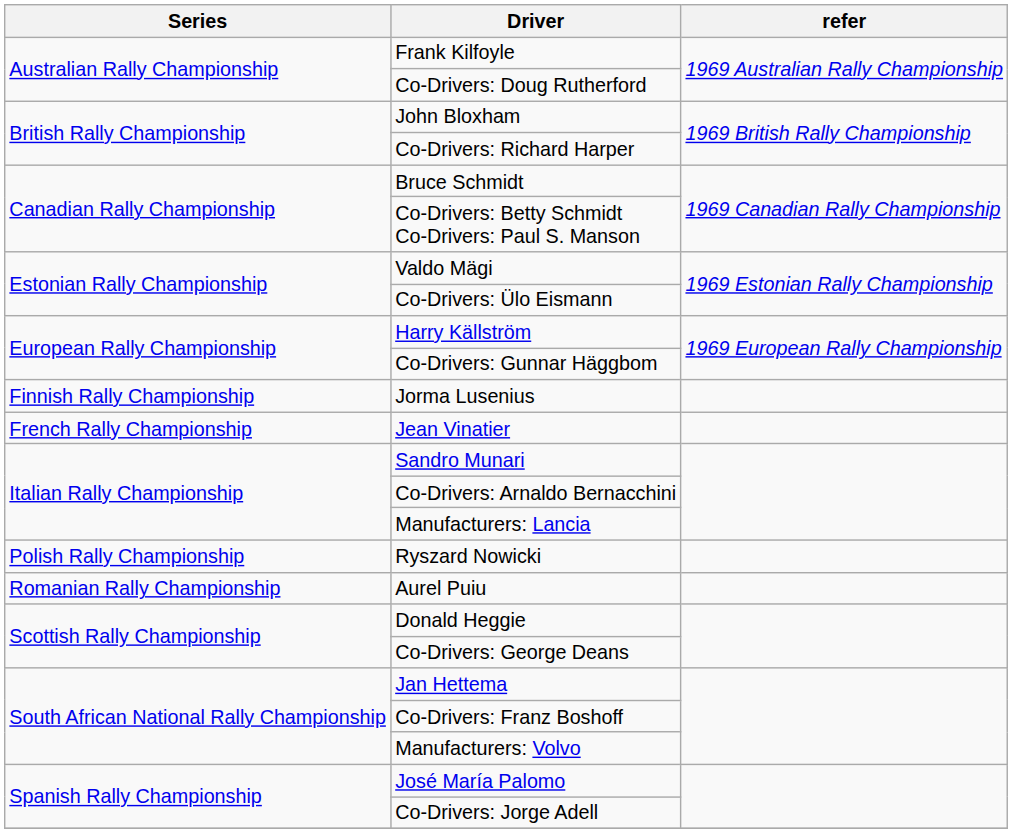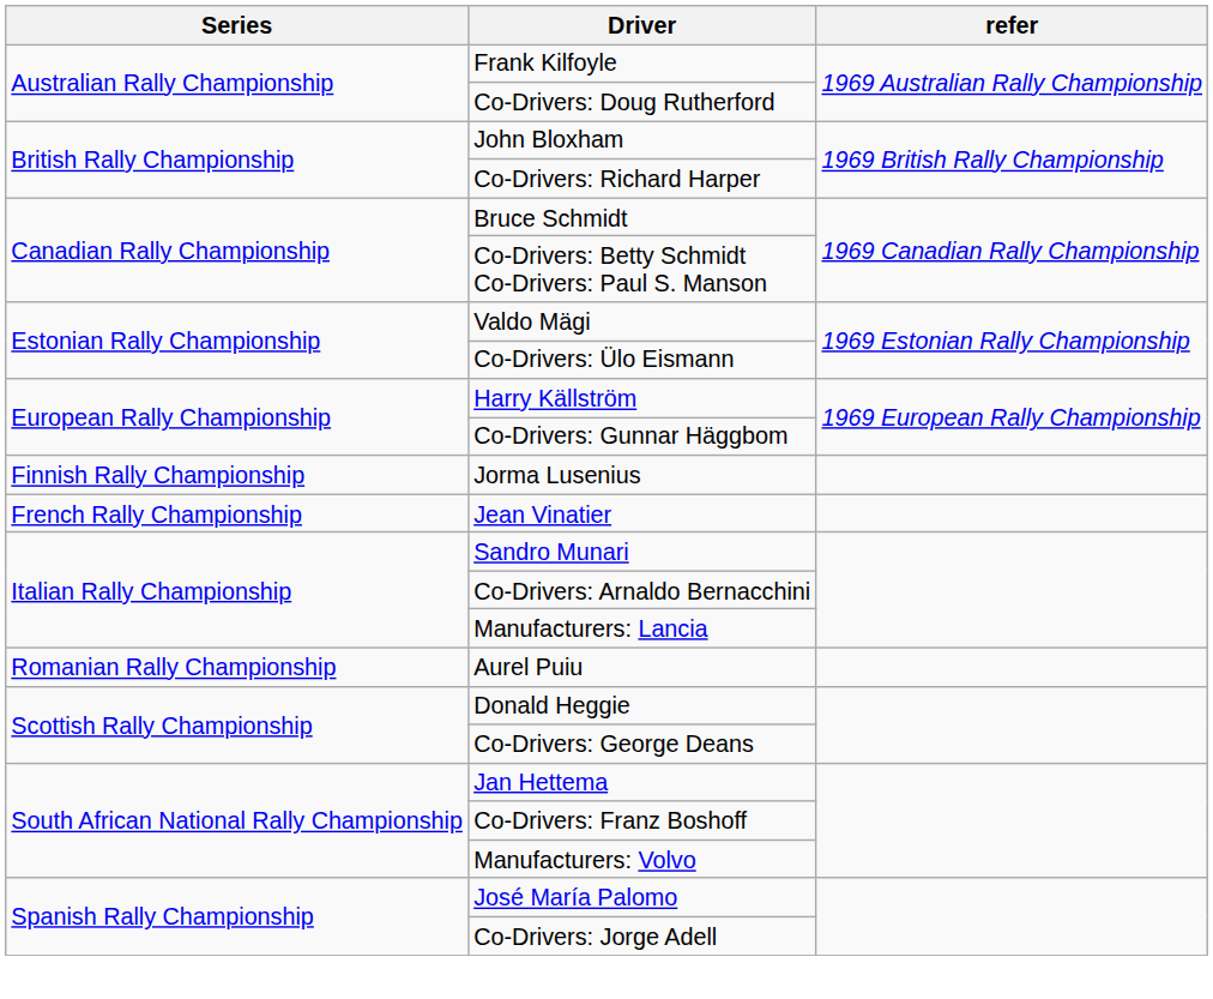- row: Polish Rally Championship | Ryszard Nowicki
